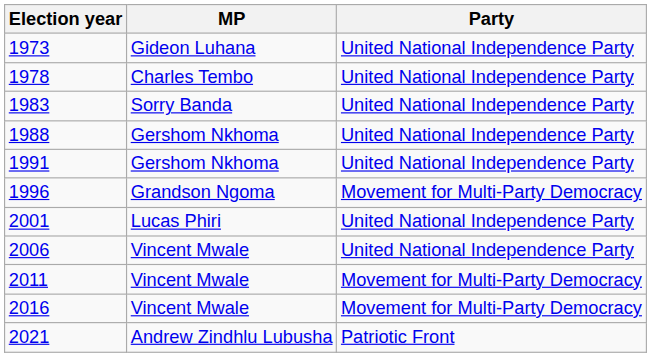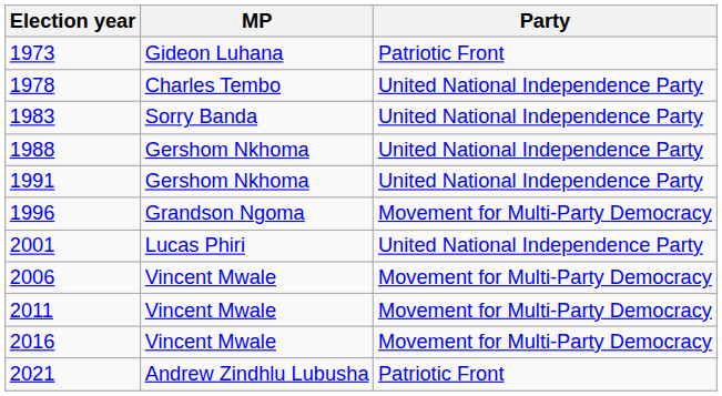1973 | Party: United National Independence Party -> Patriotic Front
2006 | Party: United National Independence Party -> Movement for Multi-Party Democracy
